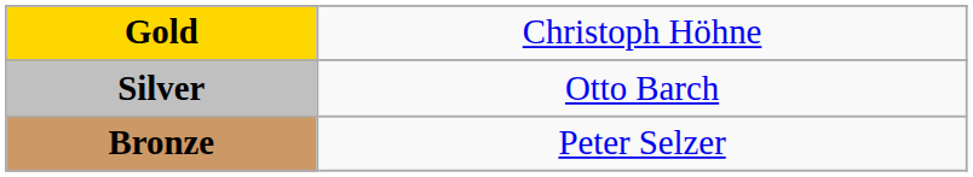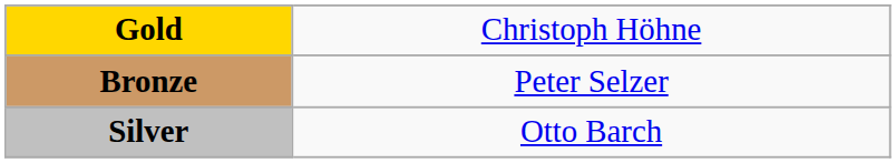rows swapped: Silver <-> Bronze
